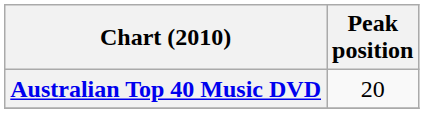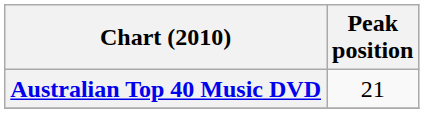Australian Top 40 Music DVD | Peak position: 20 -> 21
